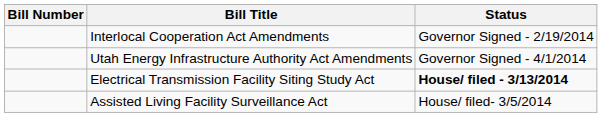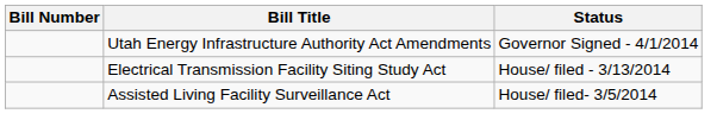- row: Interlocal Cooperation Act Amendments | Governor Signed - 2/19/2014
Electrical Transmission Facility Siting Study Act | Status: bold -> normal
